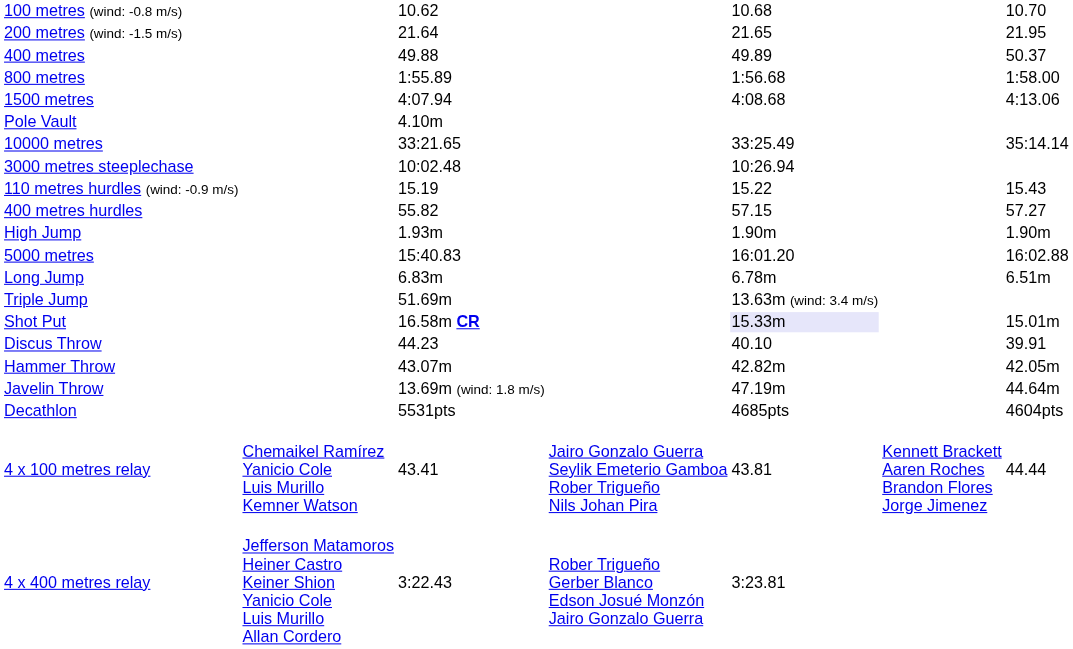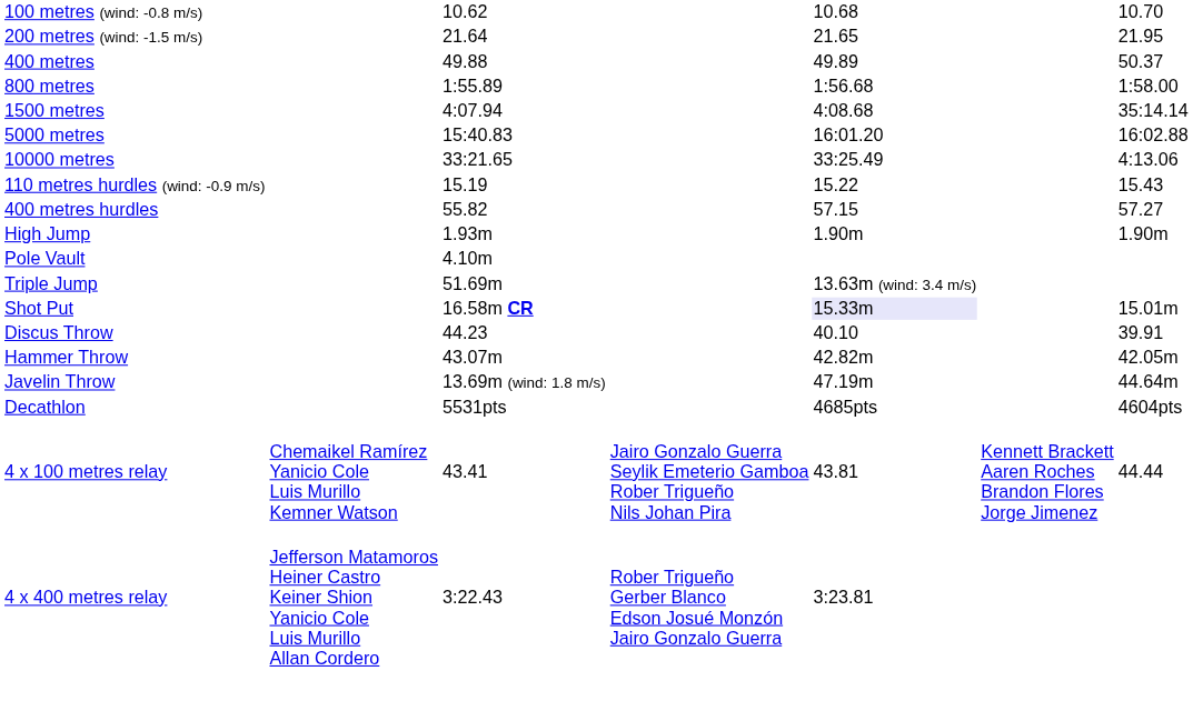1500 metres | column 7: 4:13.06 -> 35:14.14
rows swapped: 5000 metres <-> Pole Vault
10000 metres | column 7: 35:14.14 -> 4:13.06
- row: 3000 metres steeplechase | 10:02.48 | 10:26.94
- row: Long Jump | 6.83m | 6.78m | 6.51m
